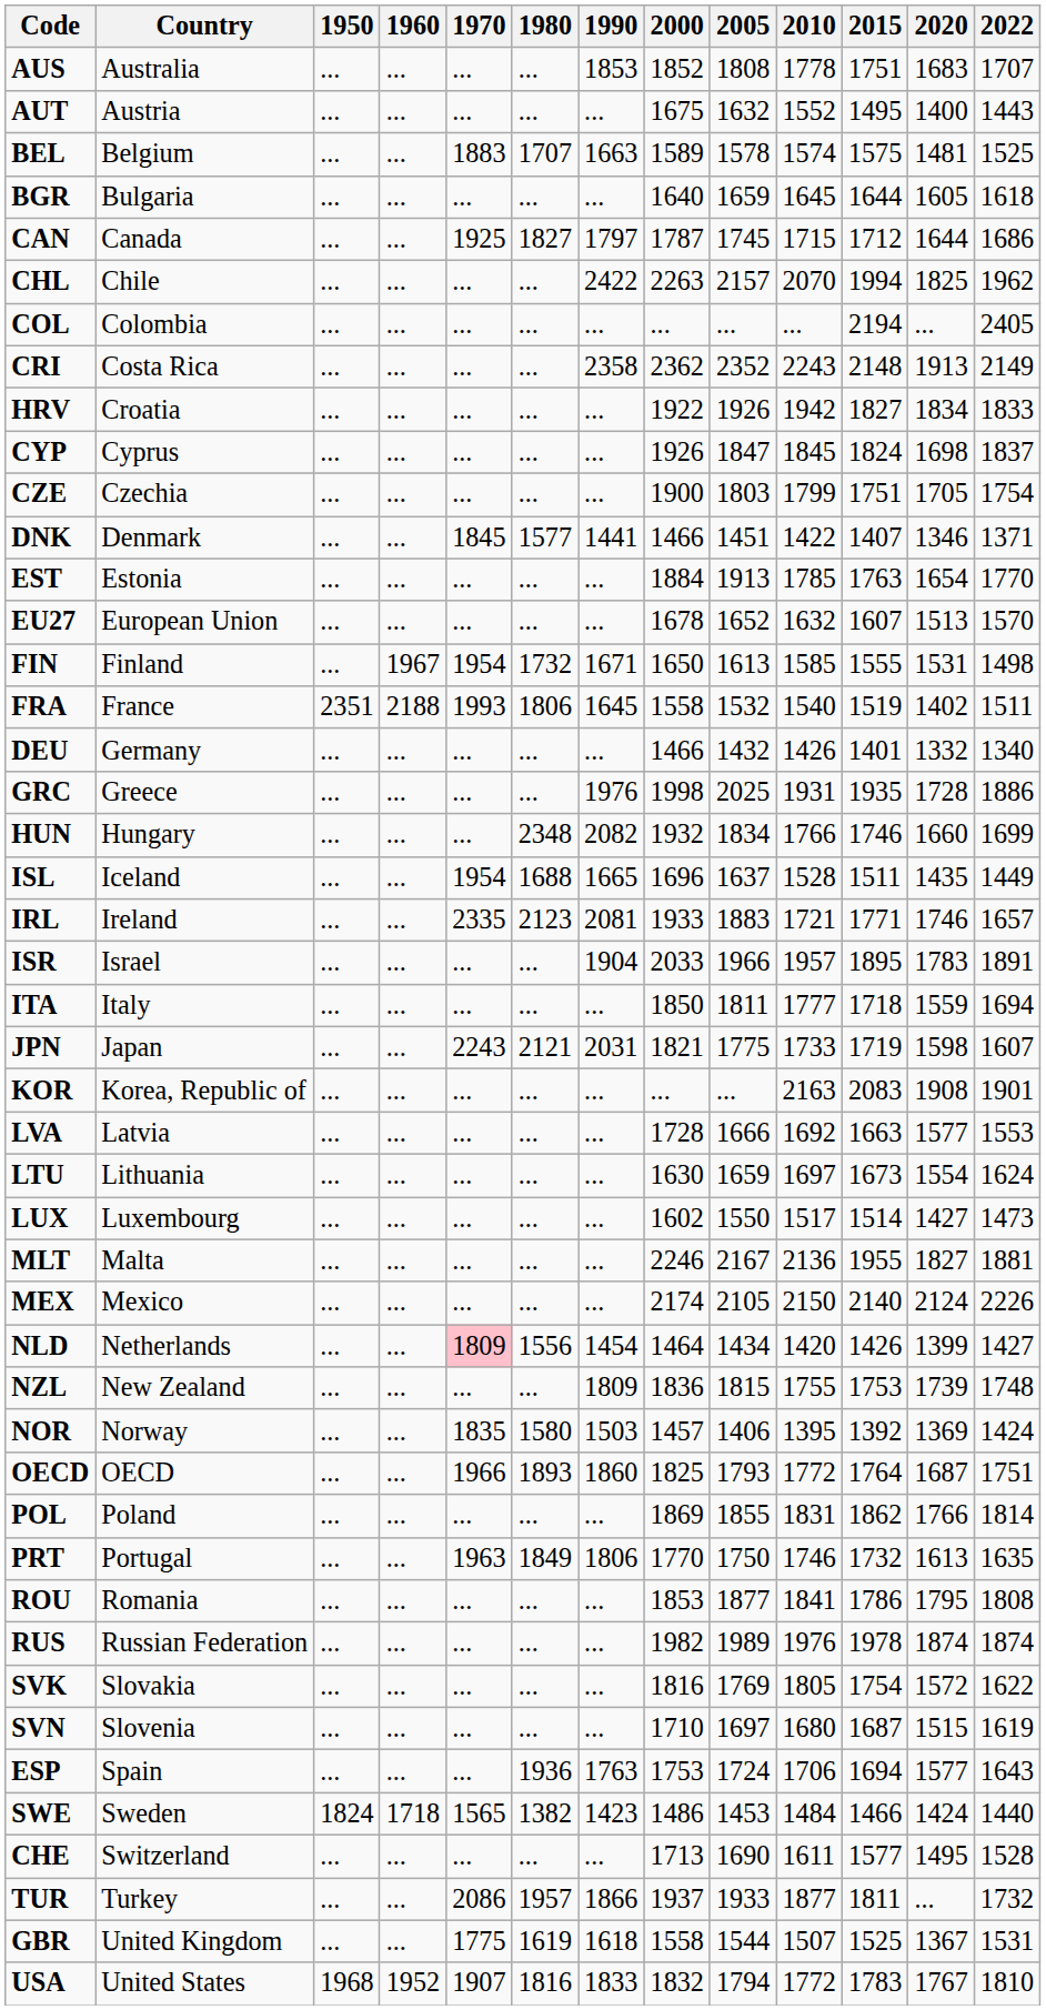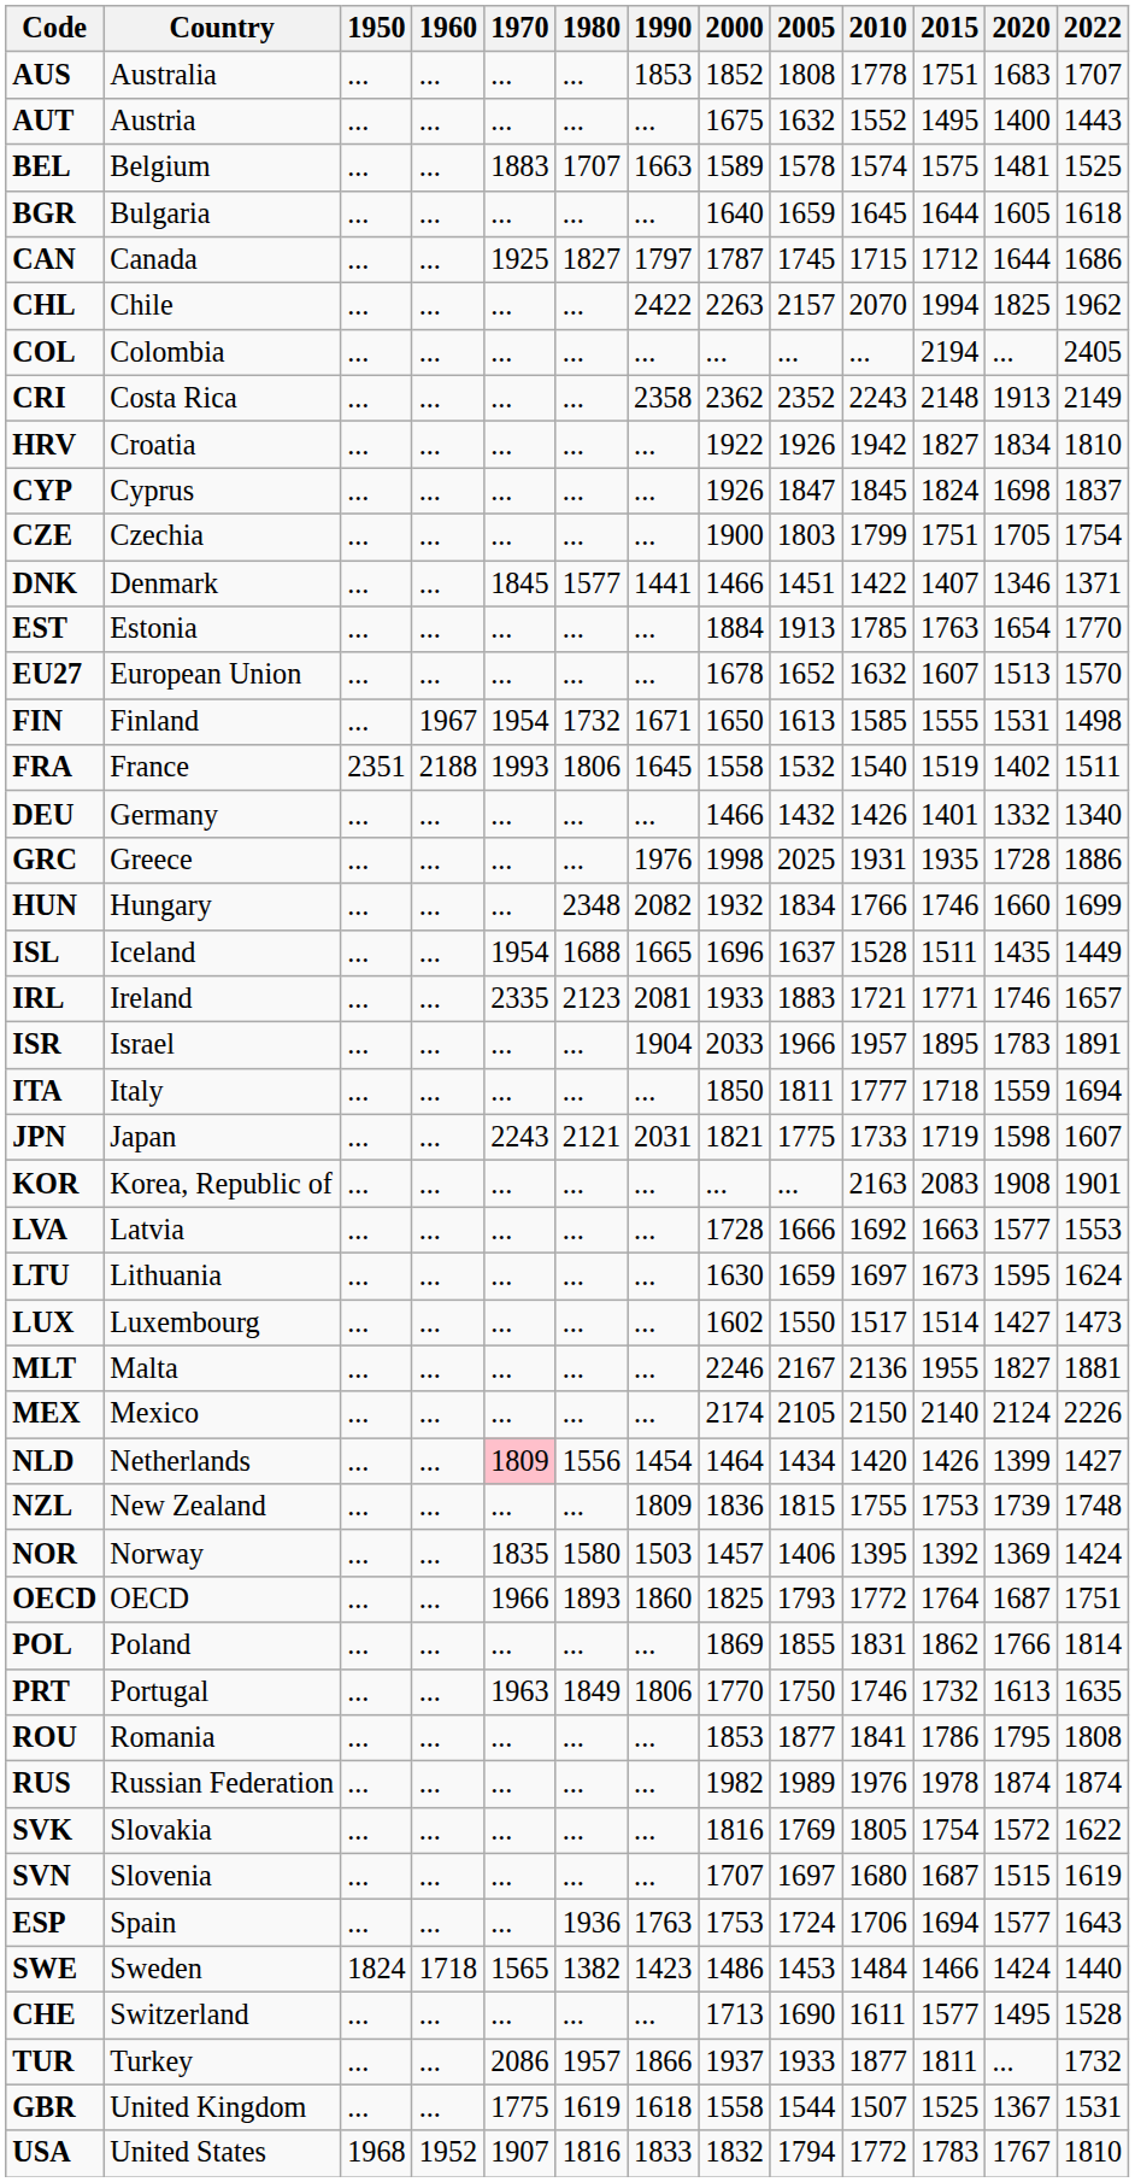HRV | 2022: 1833 -> 1810
LTU | 2020: 1554 -> 1595
SVN | 2000: 1710 -> 1707
